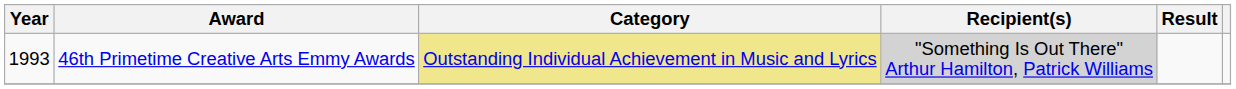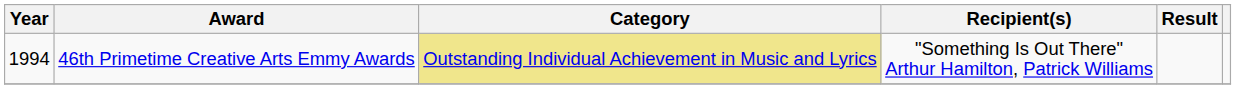46th Primetime Creative Arts Emmy Awards | Year: 1993 -> 1994
46th Primetime Creative Arts Emmy Awards | Recipient(s): lightgrey background -> no background
